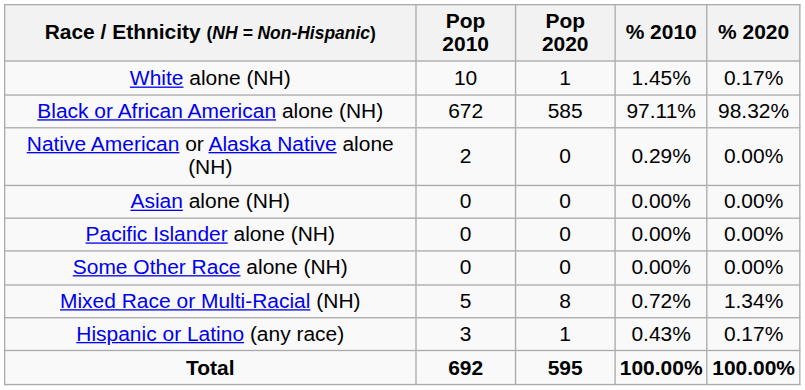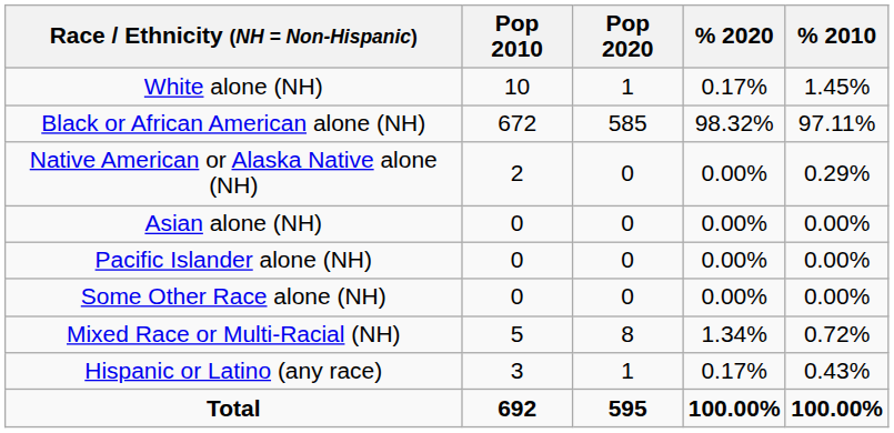columns swapped: % 2010 <-> % 2020
